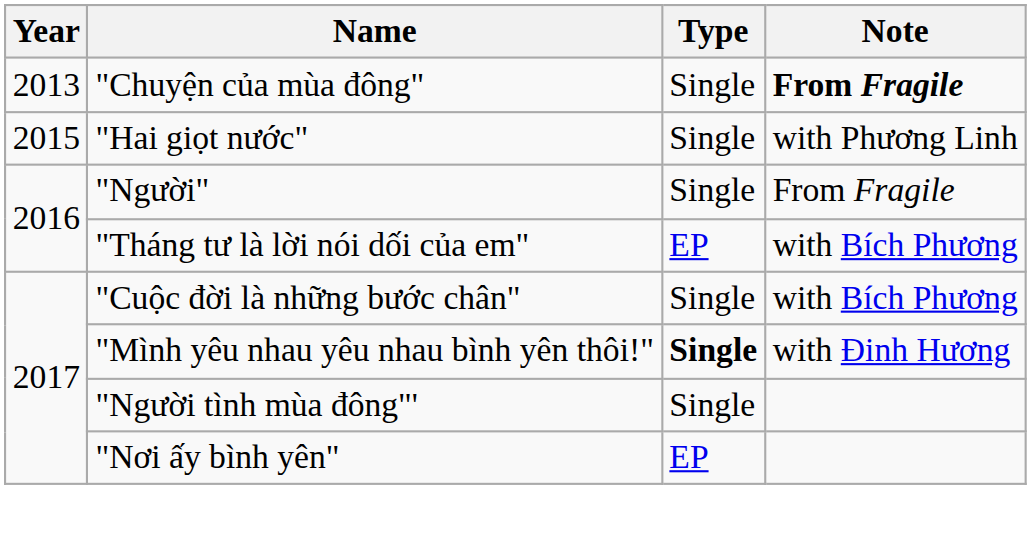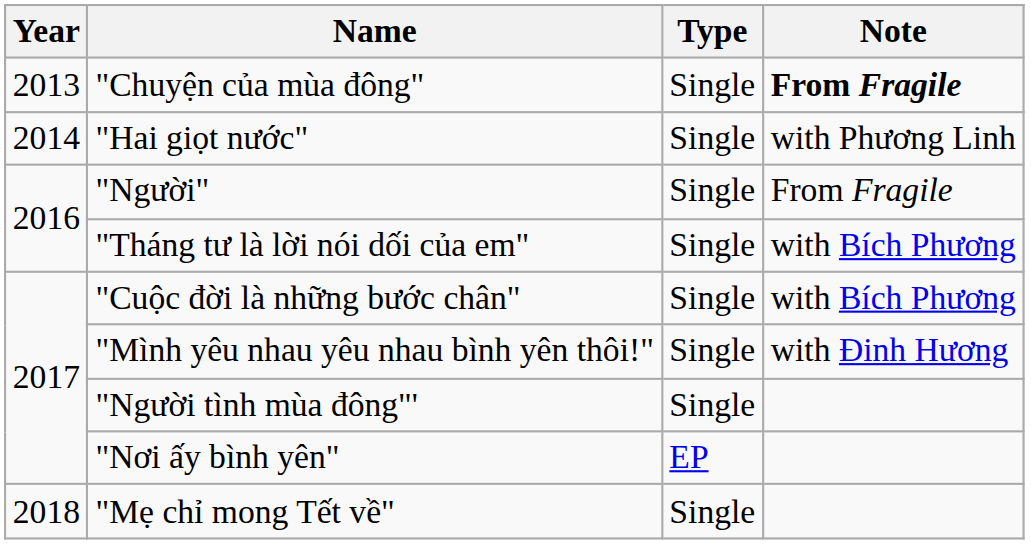"Hai giọt nước" | Year: 2015 -> 2014
"Tháng tư là lời nói dối của em" | Type: EP -> Single
"Mình yêu nhau yêu nhau bình yên thôi!" | Type: bold -> normal
+ row: 2018 | "Mẹ chỉ mong Tết về" | Single
